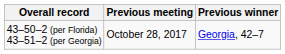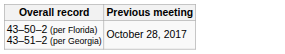- column: Previous winner | Georgia, 42–7
